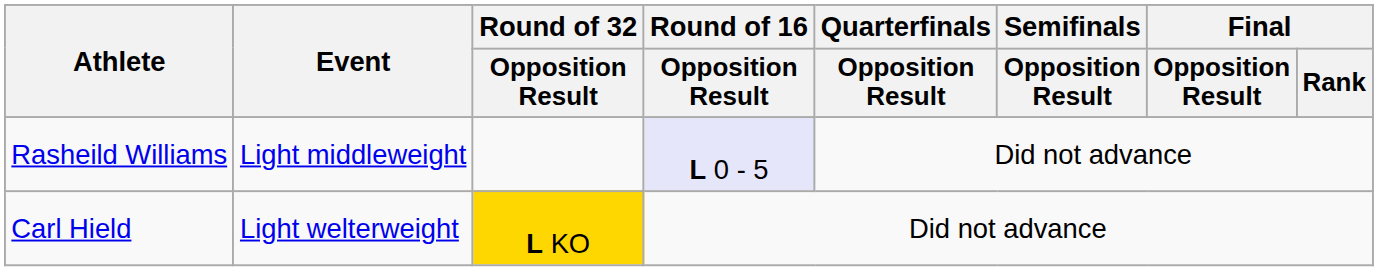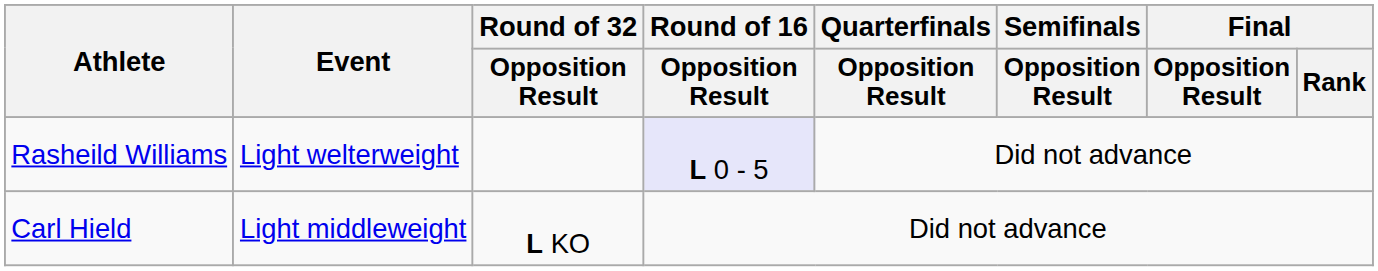Rasheild Williams | Event: Light middleweight -> Light welterweight
Carl Hield | Event: Light welterweight -> Light middleweight
Carl Hield | Round of 32 / Opposition Result: gold background -> no background
